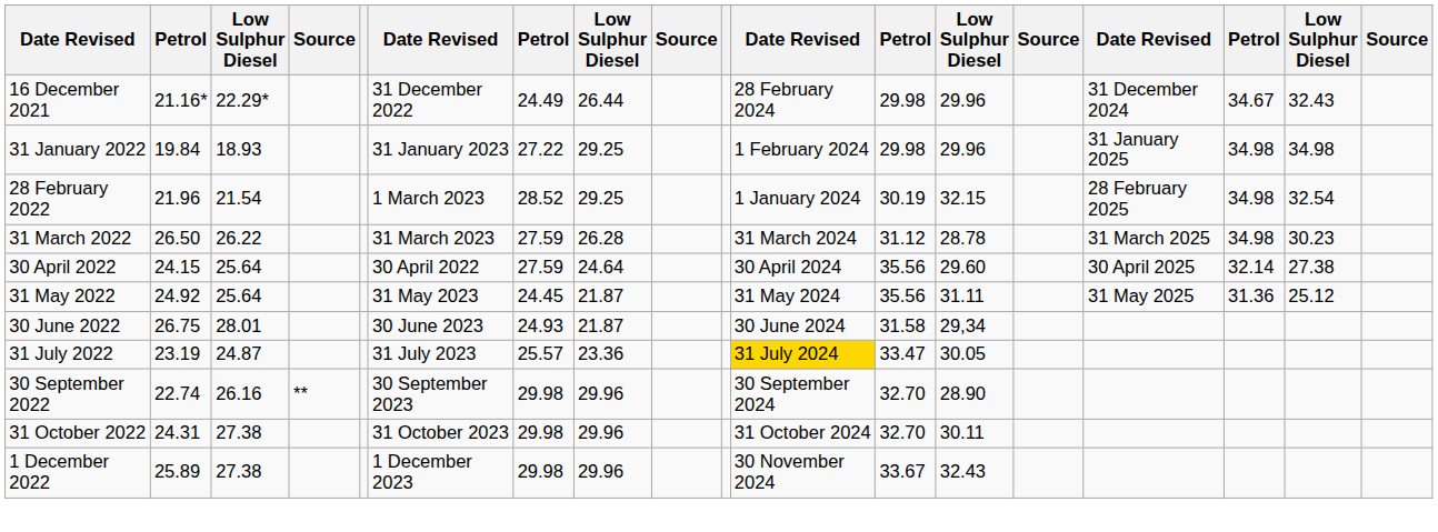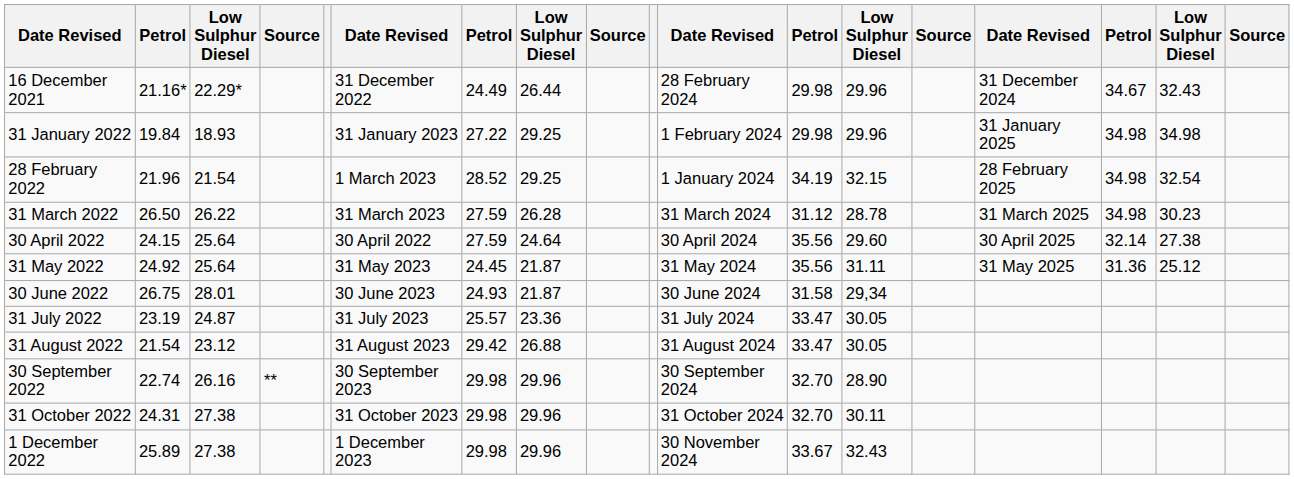28 February 2022 | column 12: 30.19 -> 34.19
31 July 2022 | column 11: gold background -> no background
+ row: 31 August 2022 | 21.54 | 23.12 | 31 August 2023 | 29.42 | 26.88 | 31 August 2024 | 33.47 | 30.05
